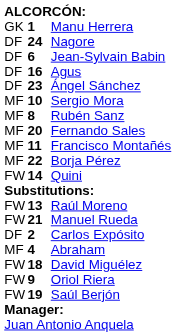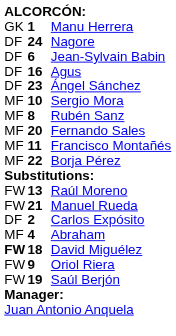- row: FW | 14 | Quini
David Miguélez | column 1: normal -> bold
